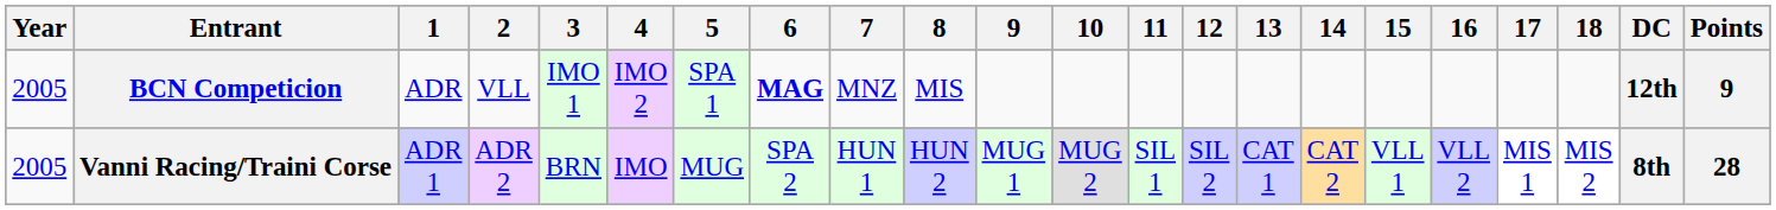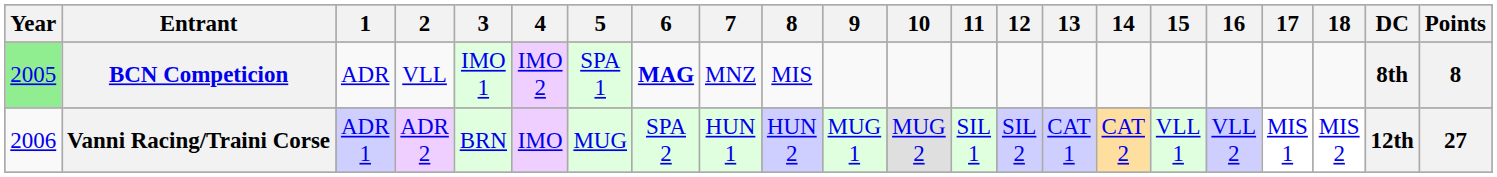BCN Competicion | Year: no background -> lightgreen background
BCN Competicion | DC: 12th -> 8th
BCN Competicion | Points: 9 -> 8
Vanni Racing/Traini Corse | Year: 2005 -> 2006
Vanni Racing/Traini Corse | DC: 8th -> 12th
Vanni Racing/Traini Corse | Points: 28 -> 27
